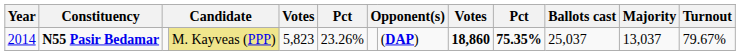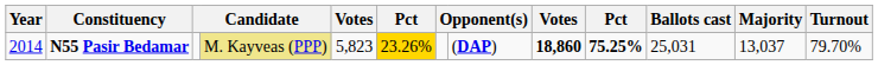N55 Pasir Bedamar | column 6: no background -> gold background
N55 Pasir Bedamar | column 10: 75.35% -> 75.25%
N55 Pasir Bedamar | Ballots cast: 25,037 -> 25,031
N55 Pasir Bedamar | Turnout: 79.67% -> 79.70%
